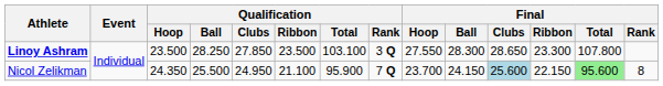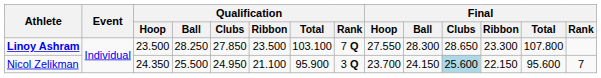Linoy Ashram | Qualification / Rank: 3 Q -> 7 Q
Nicol Zelikman | Qualification / Rank: 7 Q -> 3 Q
Nicol Zelikman | Final / Total: lightgreen background -> no background
Nicol Zelikman | Final / Rank: 8 -> 7
